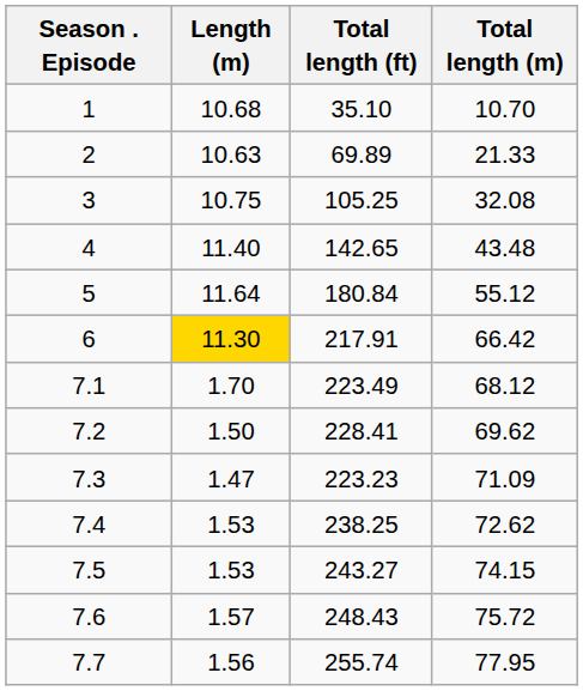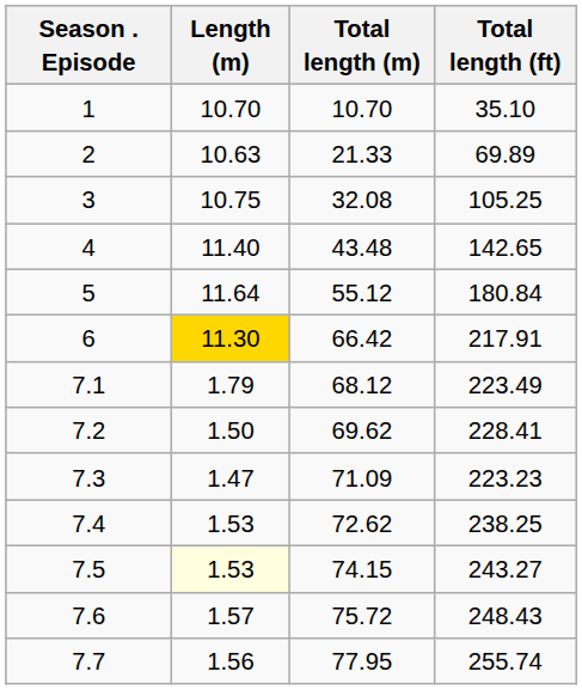columns swapped: Total length (m) <-> Total length (ft)
1 | Length (m): 10.68 -> 10.70
7.1 | Length (m): 1.70 -> 1.79
7.5 | Length (m): no background -> lightyellow background
